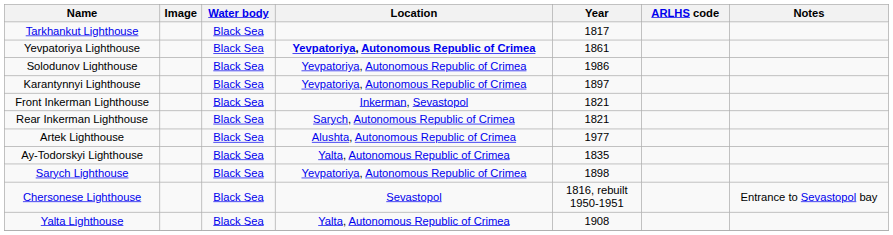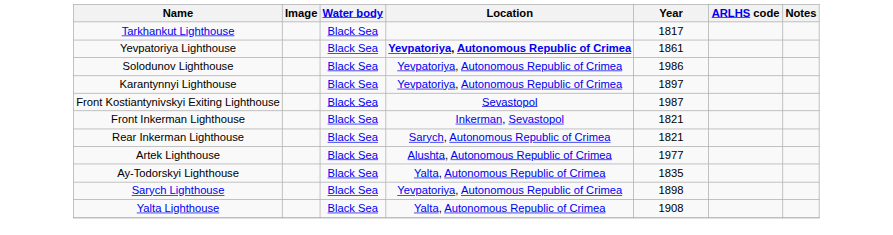+ row: Front Kostiantynivskyi Exiting Lighthouse | Black Sea | Sevastopol | 1987
- row: Chersonese Lighthouse | Black Sea | Sevastopol | 1816, rebuilt 1950-1951 | Entrance to Sevastopol bay
